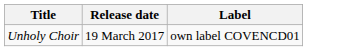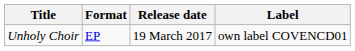+ column: Format | EP
